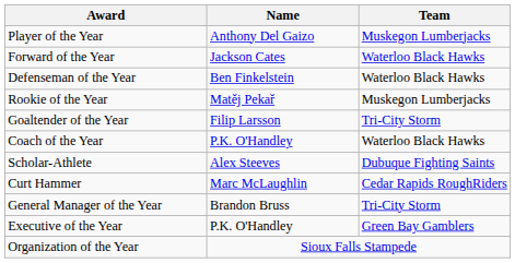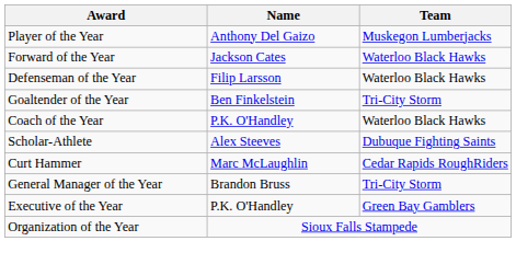Defenseman of the Year | Name: Ben Finkelstein -> Filip Larsson
- row: Rookie of the Year | Matěj Pekař | Muskegon Lumberjacks
Goaltender of the Year | Name: Filip Larsson -> Ben Finkelstein
